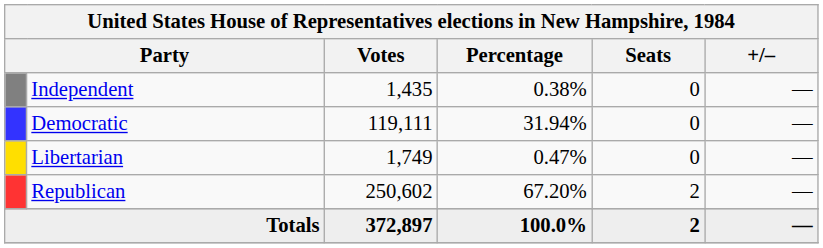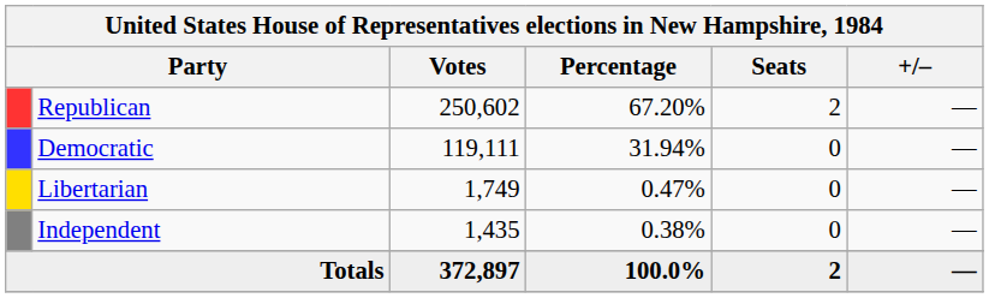rows swapped: Republican <-> Independent
